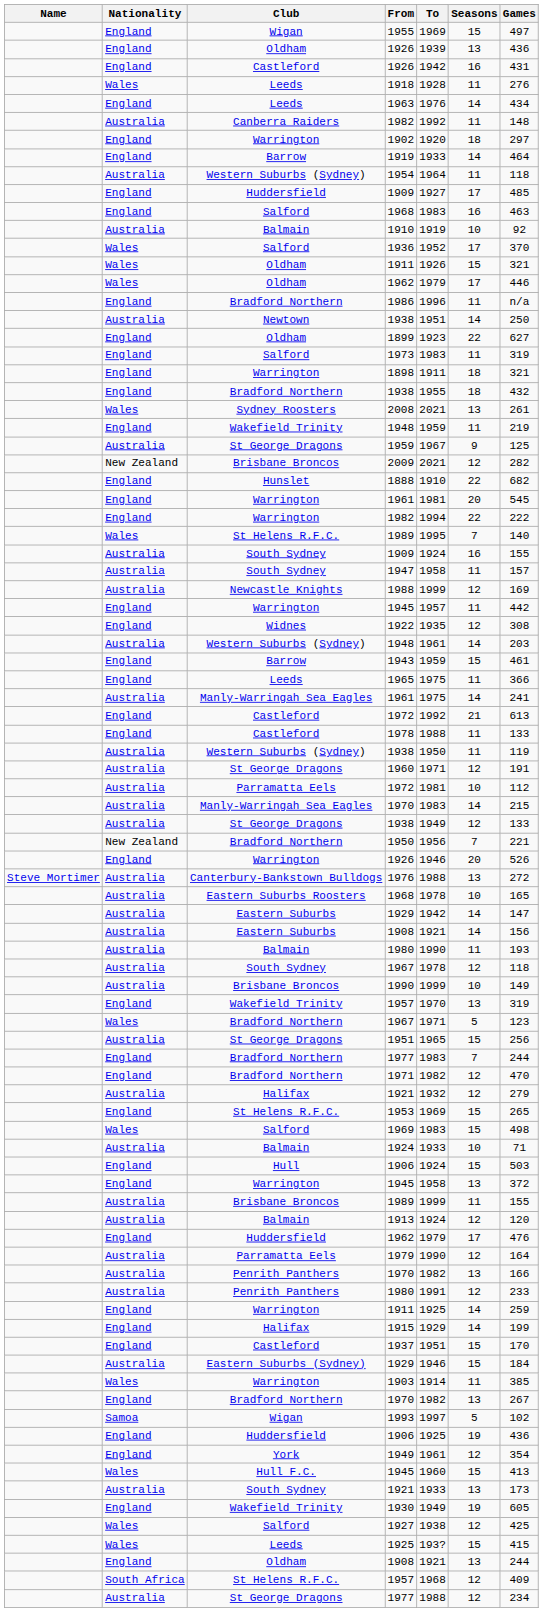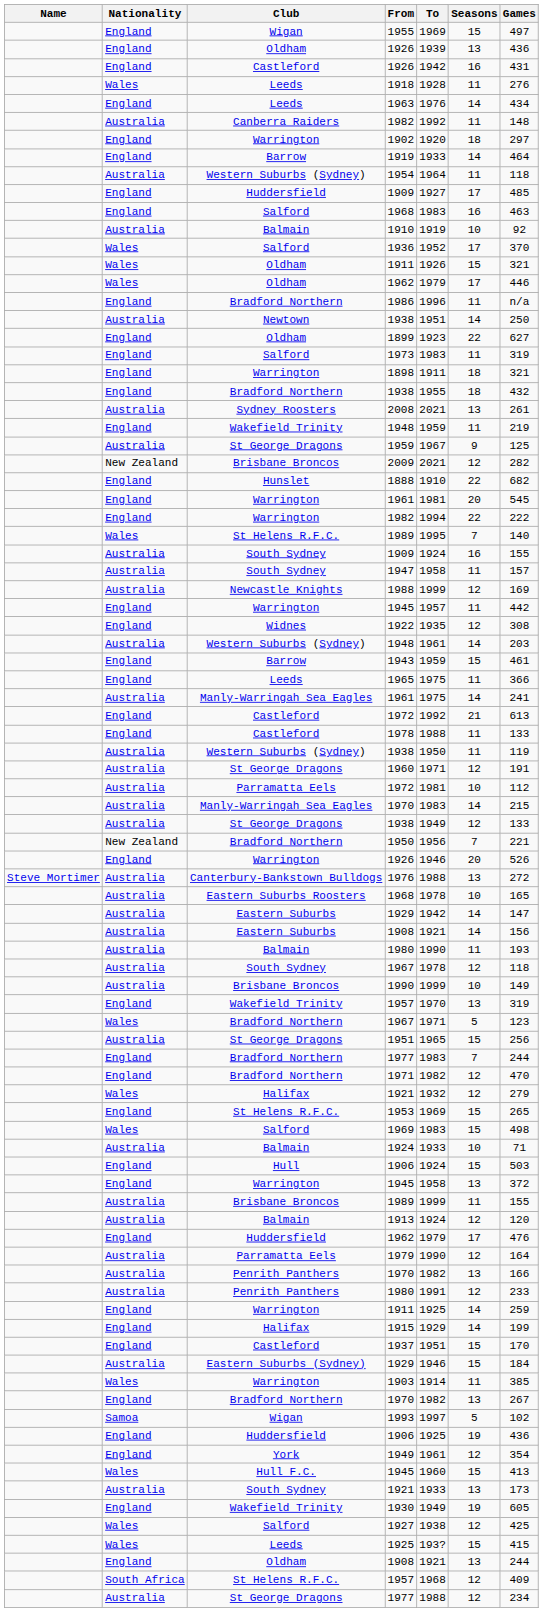2008 | Nationality: Wales -> Australia
Halifax / 1921 | Nationality: Australia -> Wales
